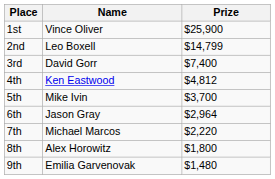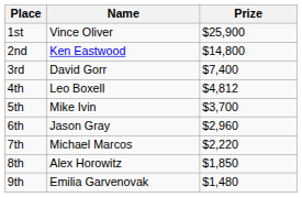2nd | Name: Leo Boxell -> Ken Eastwood
2nd | Prize: $14,799 -> $14,800
4th | Name: Ken Eastwood -> Leo Boxell
6th | Prize: $2,964 -> $2,960
8th | Prize: $1,800 -> $1,850
